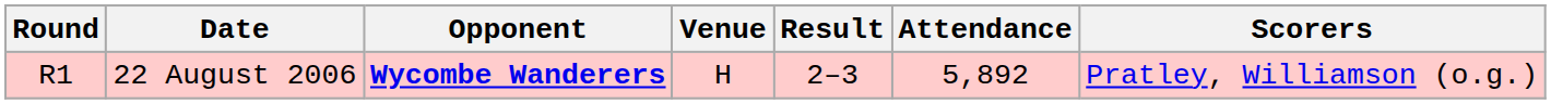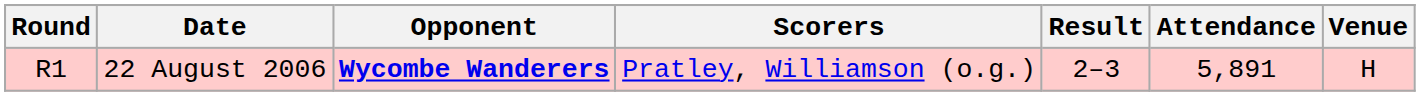columns swapped: Venue <-> Scorers
22 August 2006 | Attendance: 5,892 -> 5,891
